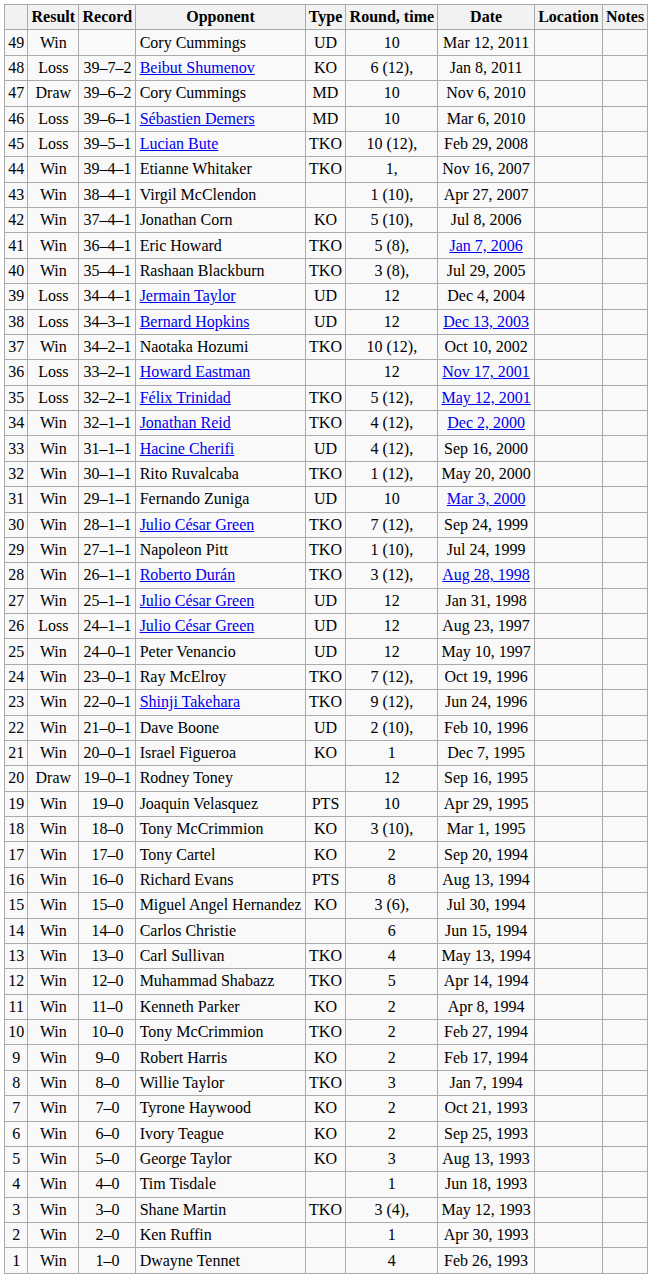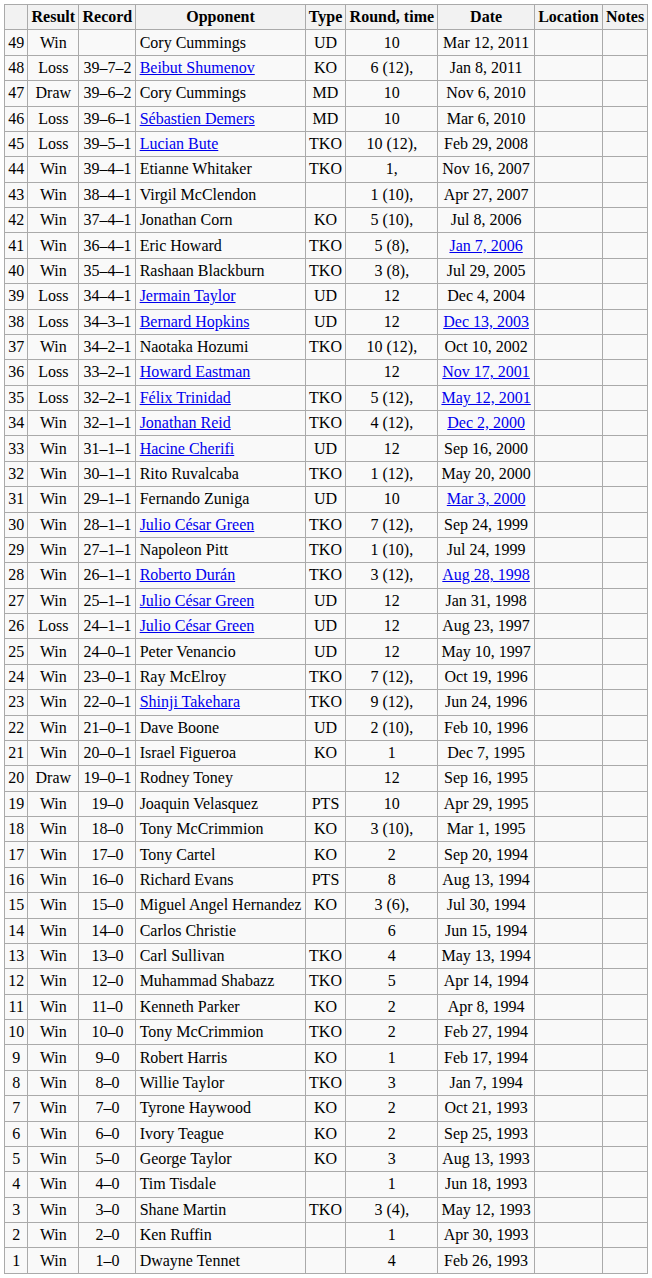Hacine Cherifi | Round, time: 4 (12), -> 12
Robert Harris | Round, time: 2 -> 1
